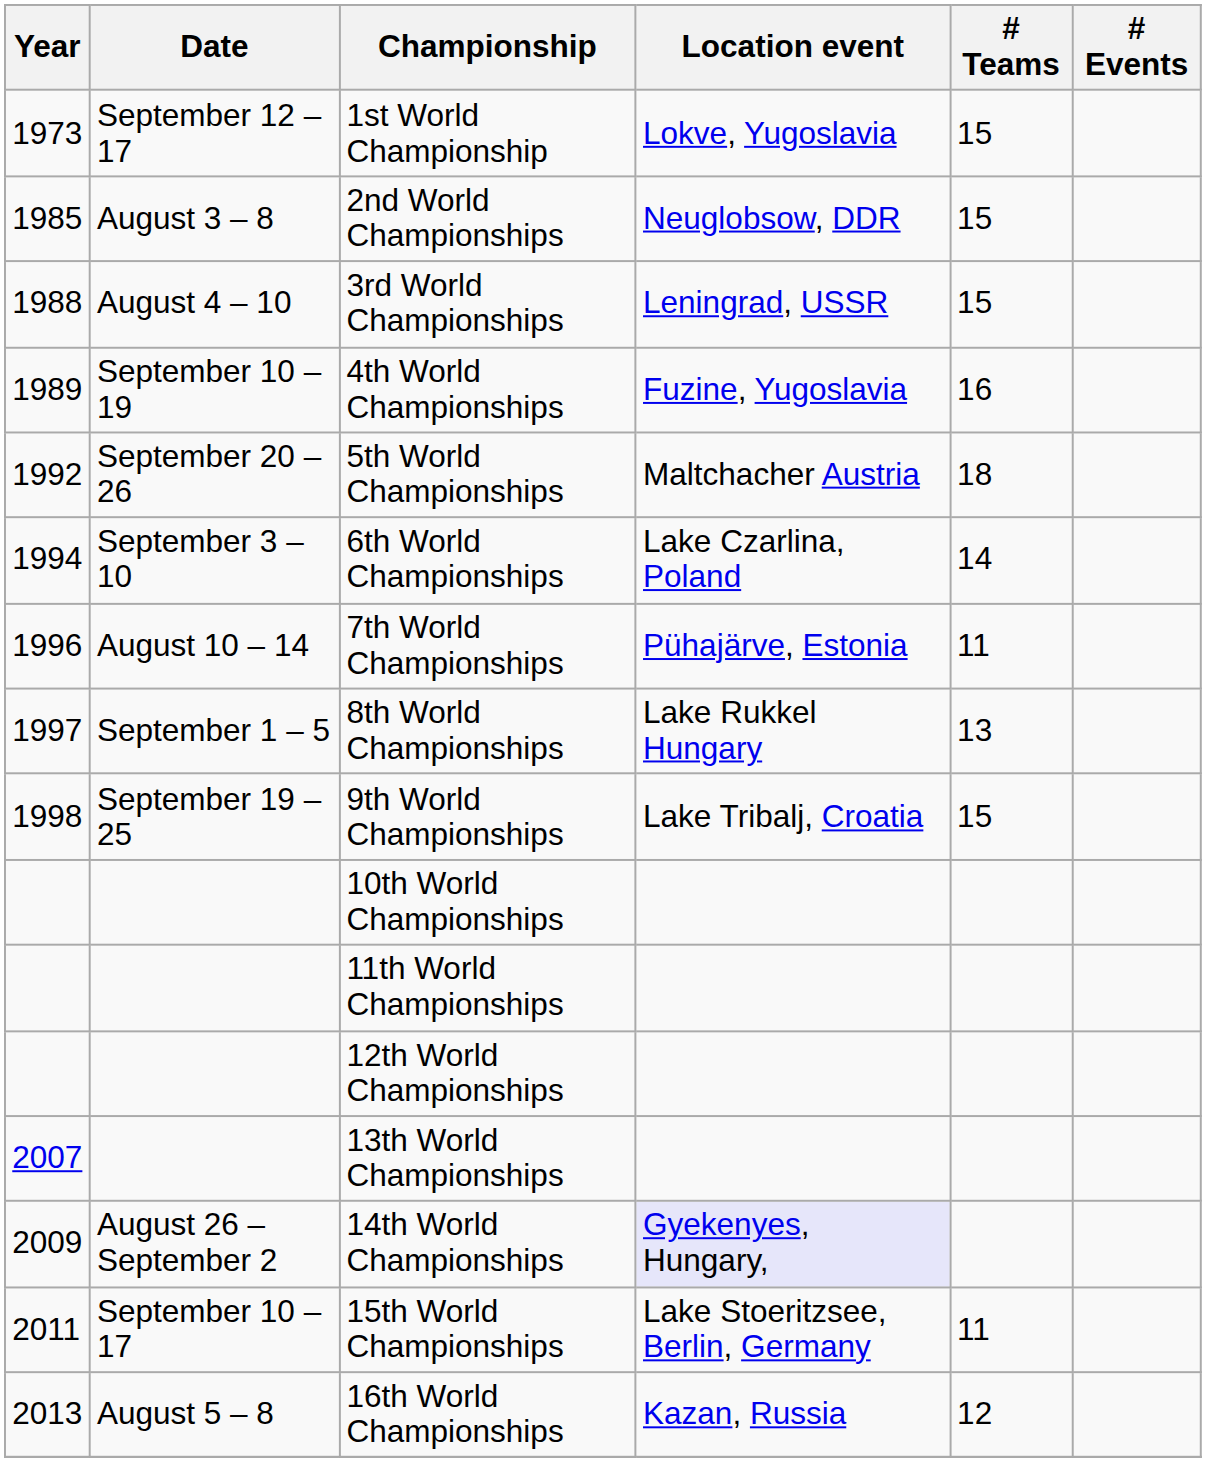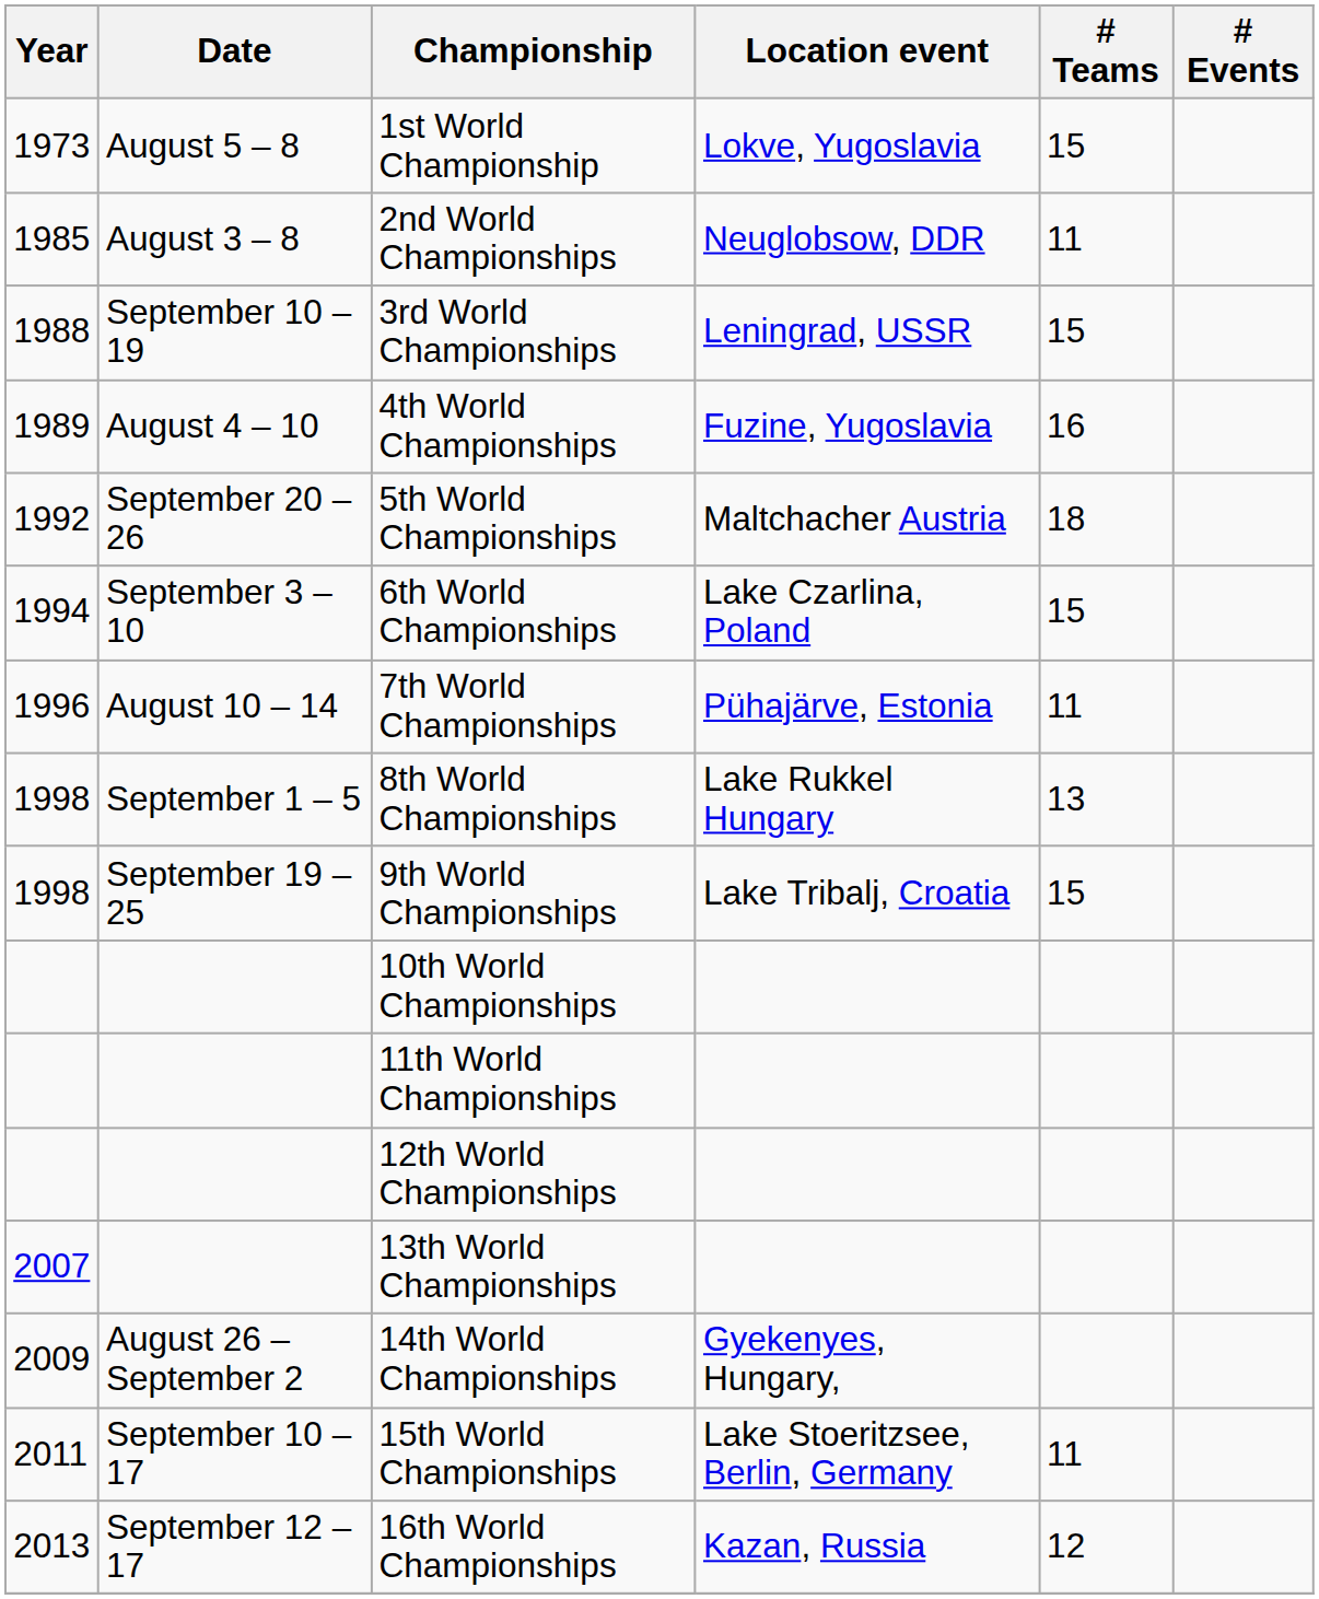1st World Championship | Date: September 12 – 17 -> August 5 – 8
2nd World Championships | # Teams: 15 -> 11
3rd World Championships | Date: August 4 – 10 -> September 10 – 19
4th World Championships | Date: September 10 – 19 -> August 4 – 10
6th World Championships | # Teams: 14 -> 15
8th World Championships | Year: 1997 -> 1998
14th World Championships | Location event: lavender background -> no background
16th World Championships | Date: August 5 – 8 -> September 12 – 17
